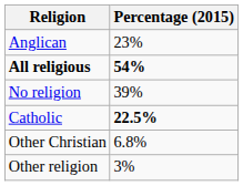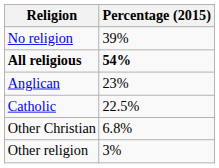rows swapped: No religion <-> Anglican
Catholic | Percentage (2015): bold -> normal
